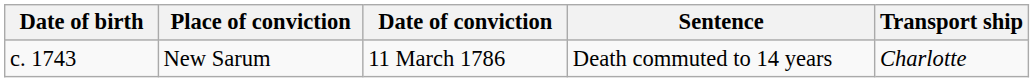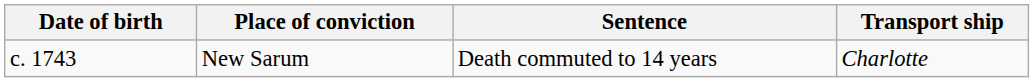- column: Date of conviction | 11 March 1786
